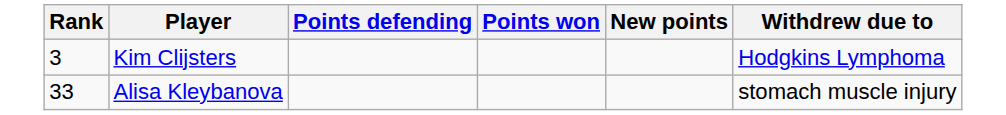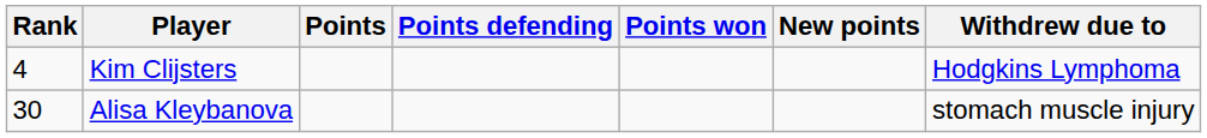+ column: Points
Kim Clijsters | Rank: 3 -> 4
Alisa Kleybanova | Rank: 33 -> 30
